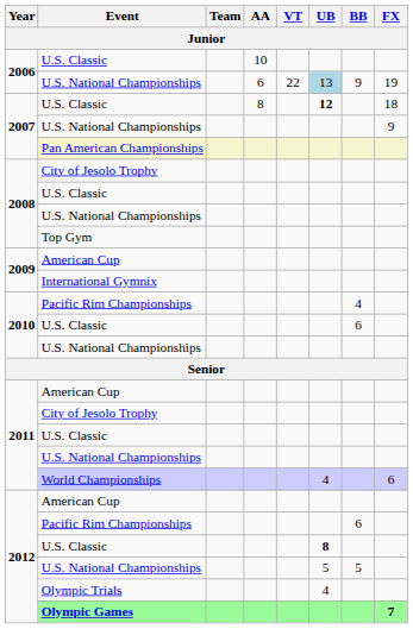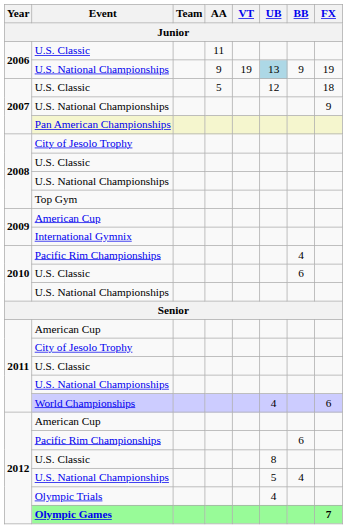2006 / U.S. Classic | AA: 10 -> 11
2006 / U.S. National Championships | AA: 6 -> 9
2006 / U.S. National Championships | VT: 22 -> 19
2007 / U.S. Classic | AA: 8 -> 5
2007 / U.S. Classic | UB: bold -> normal
2012 / U.S. Classic | UB: bold -> normal
2012 / U.S. National Championships | BB: 5 -> 4
